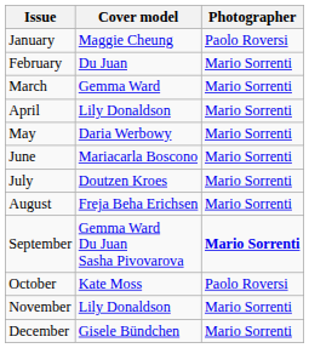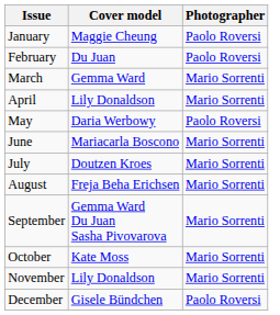February | Photographer: Mario Sorrenti -> Paolo Roversi
May | Photographer: Mario Sorrenti -> Paolo Roversi
September | Photographer: bold -> normal
October | Photographer: Paolo Roversi -> Mario Sorrenti
December | Photographer: Mario Sorrenti -> Paolo Roversi
